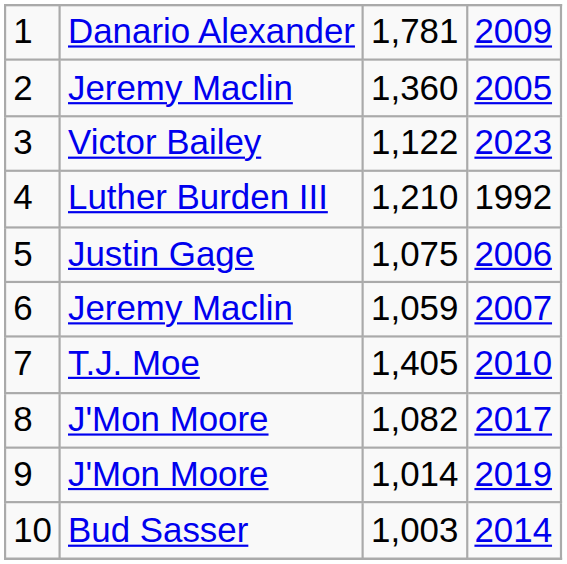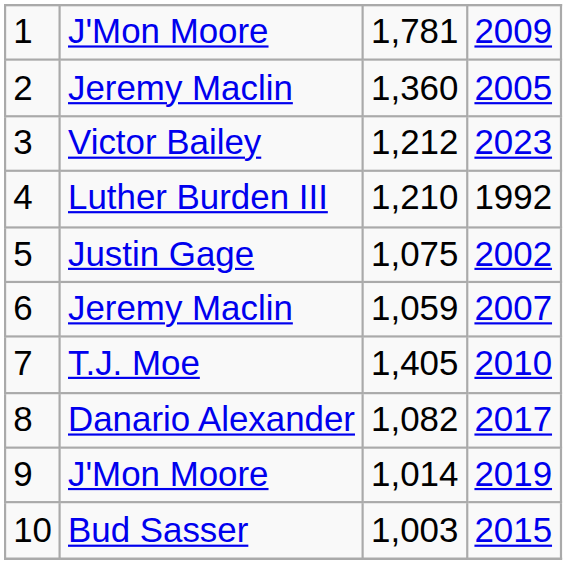1 | column 2: Danario Alexander -> J'Mon Moore
3 | column 3: 1,122 -> 1,212
5 | column 4: 2006 -> 2002
8 | column 2: J'Mon Moore -> Danario Alexander
10 | column 4: 2014 -> 2015
